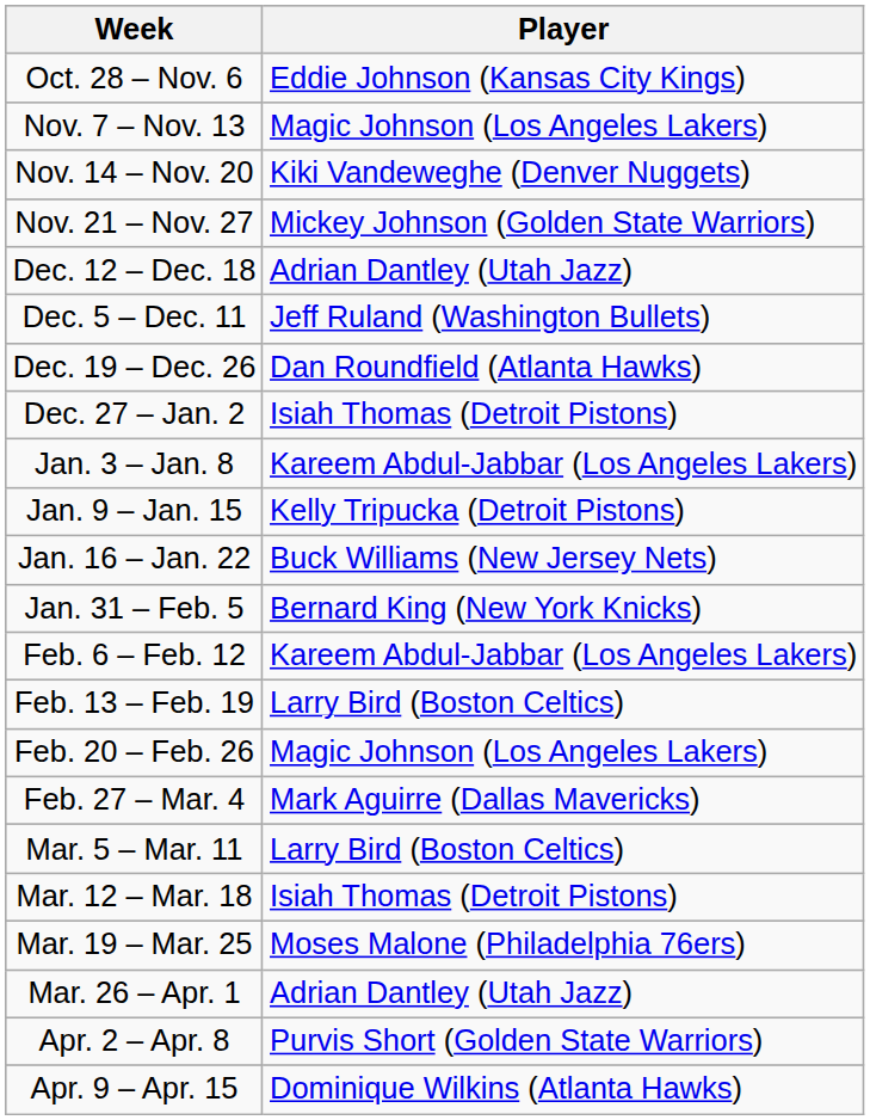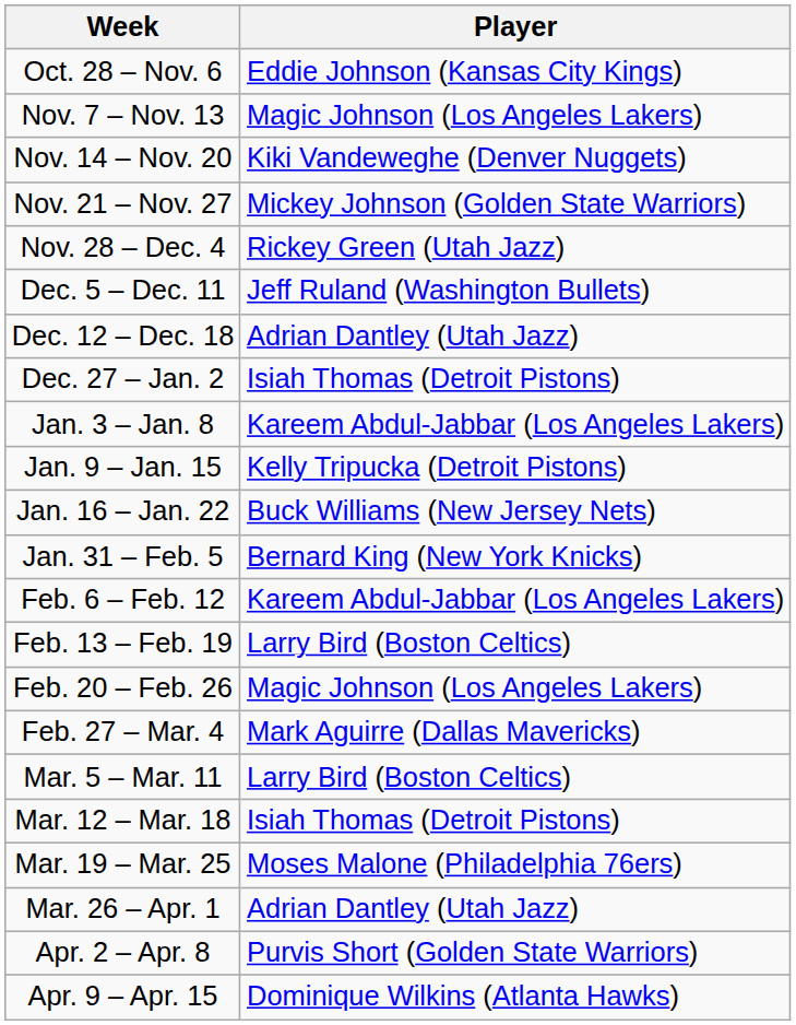+ row: Nov. 28 – Dec. 4 | Rickey Green (Utah Jazz)
rows swapped: Dec. 5 – Dec. 11 <-> Dec. 12 – Dec. 18
- row: Dec. 19 – Dec. 26 | Dan Roundfield (Atlanta Hawks)
